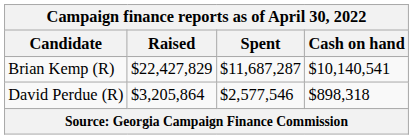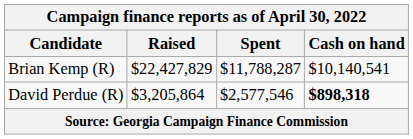Brian Kemp (R) | Spent: $11,687,287 -> $11,788,287
David Perdue (R) | Cash on hand: normal -> bold
